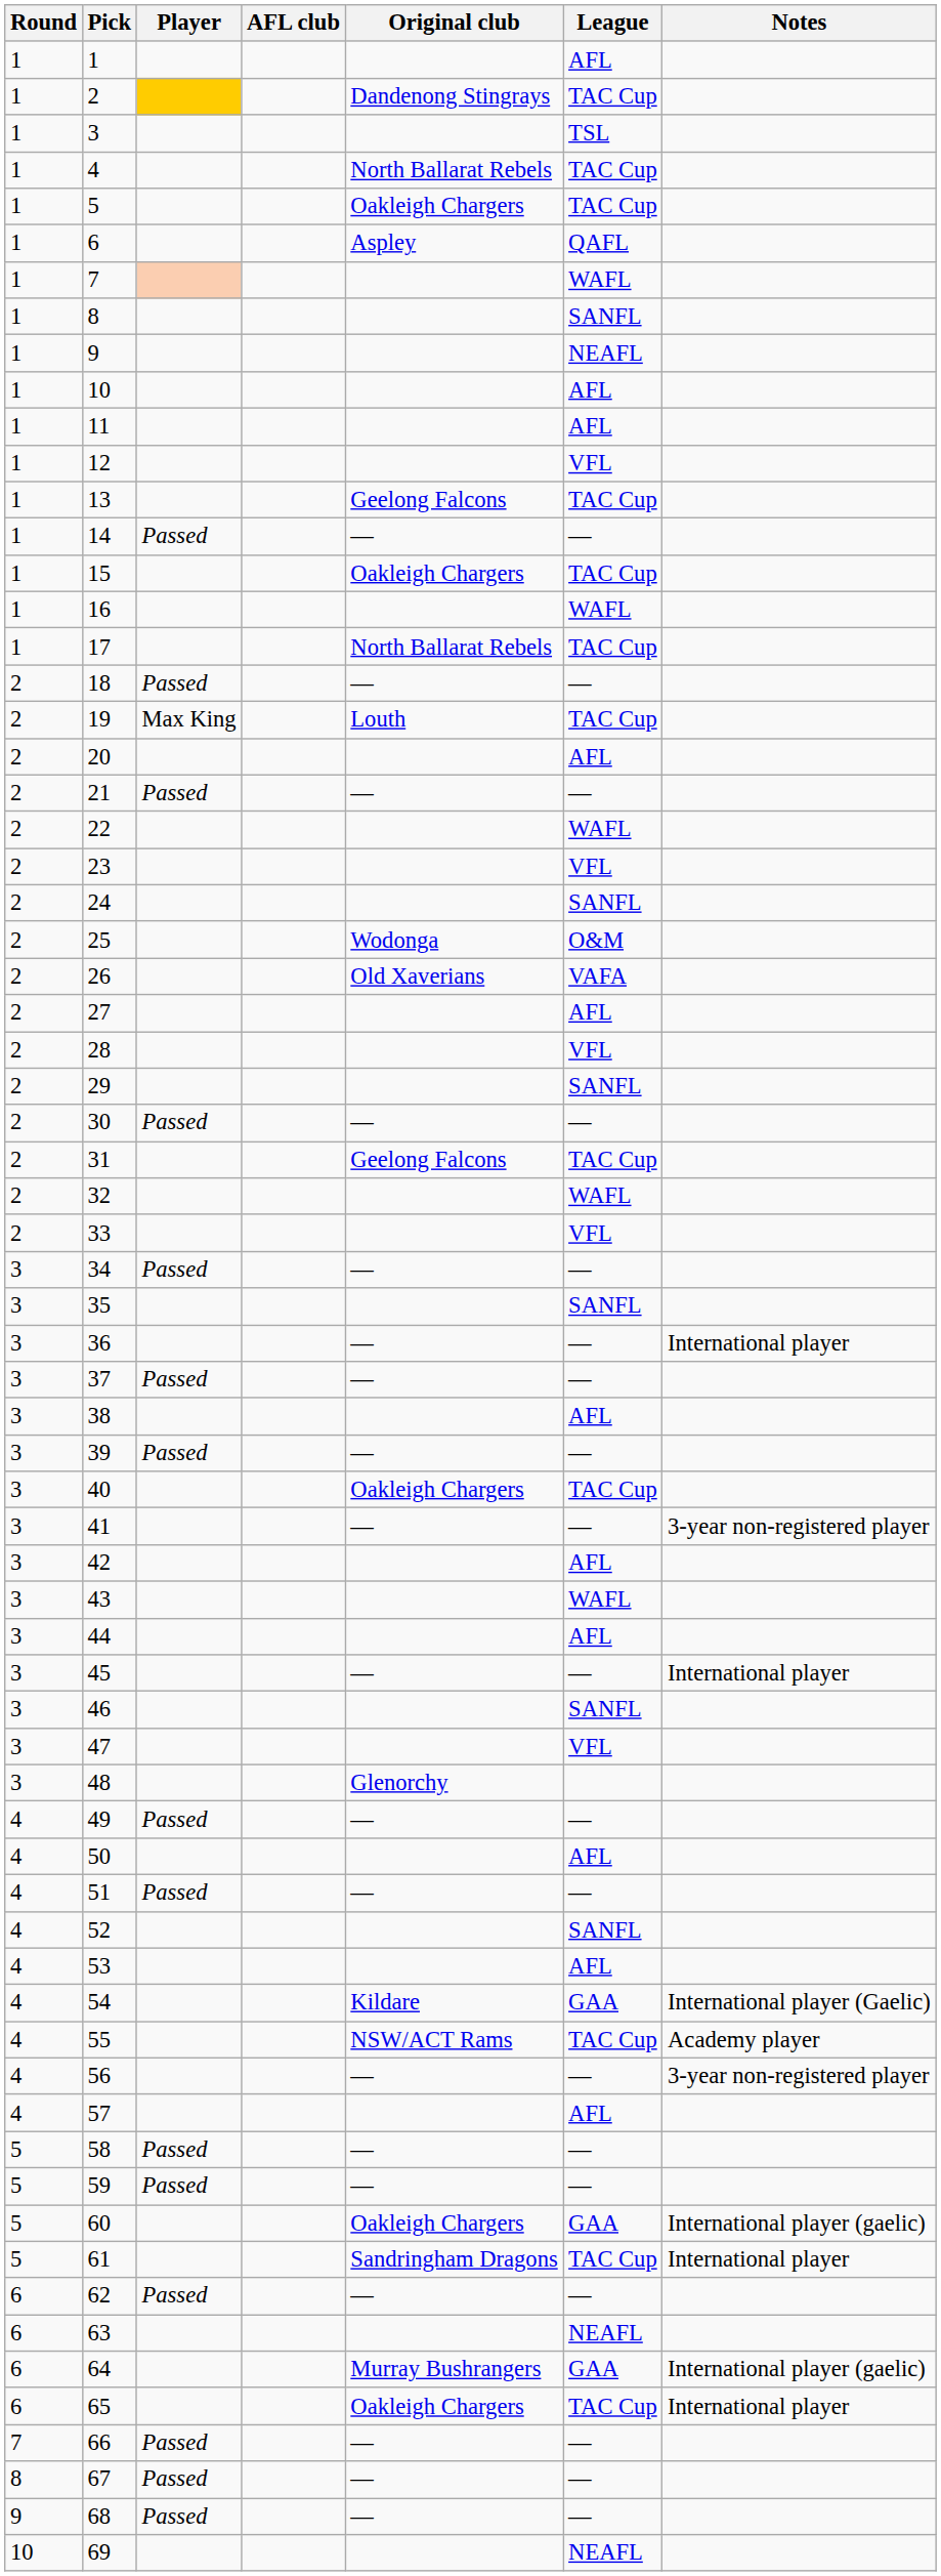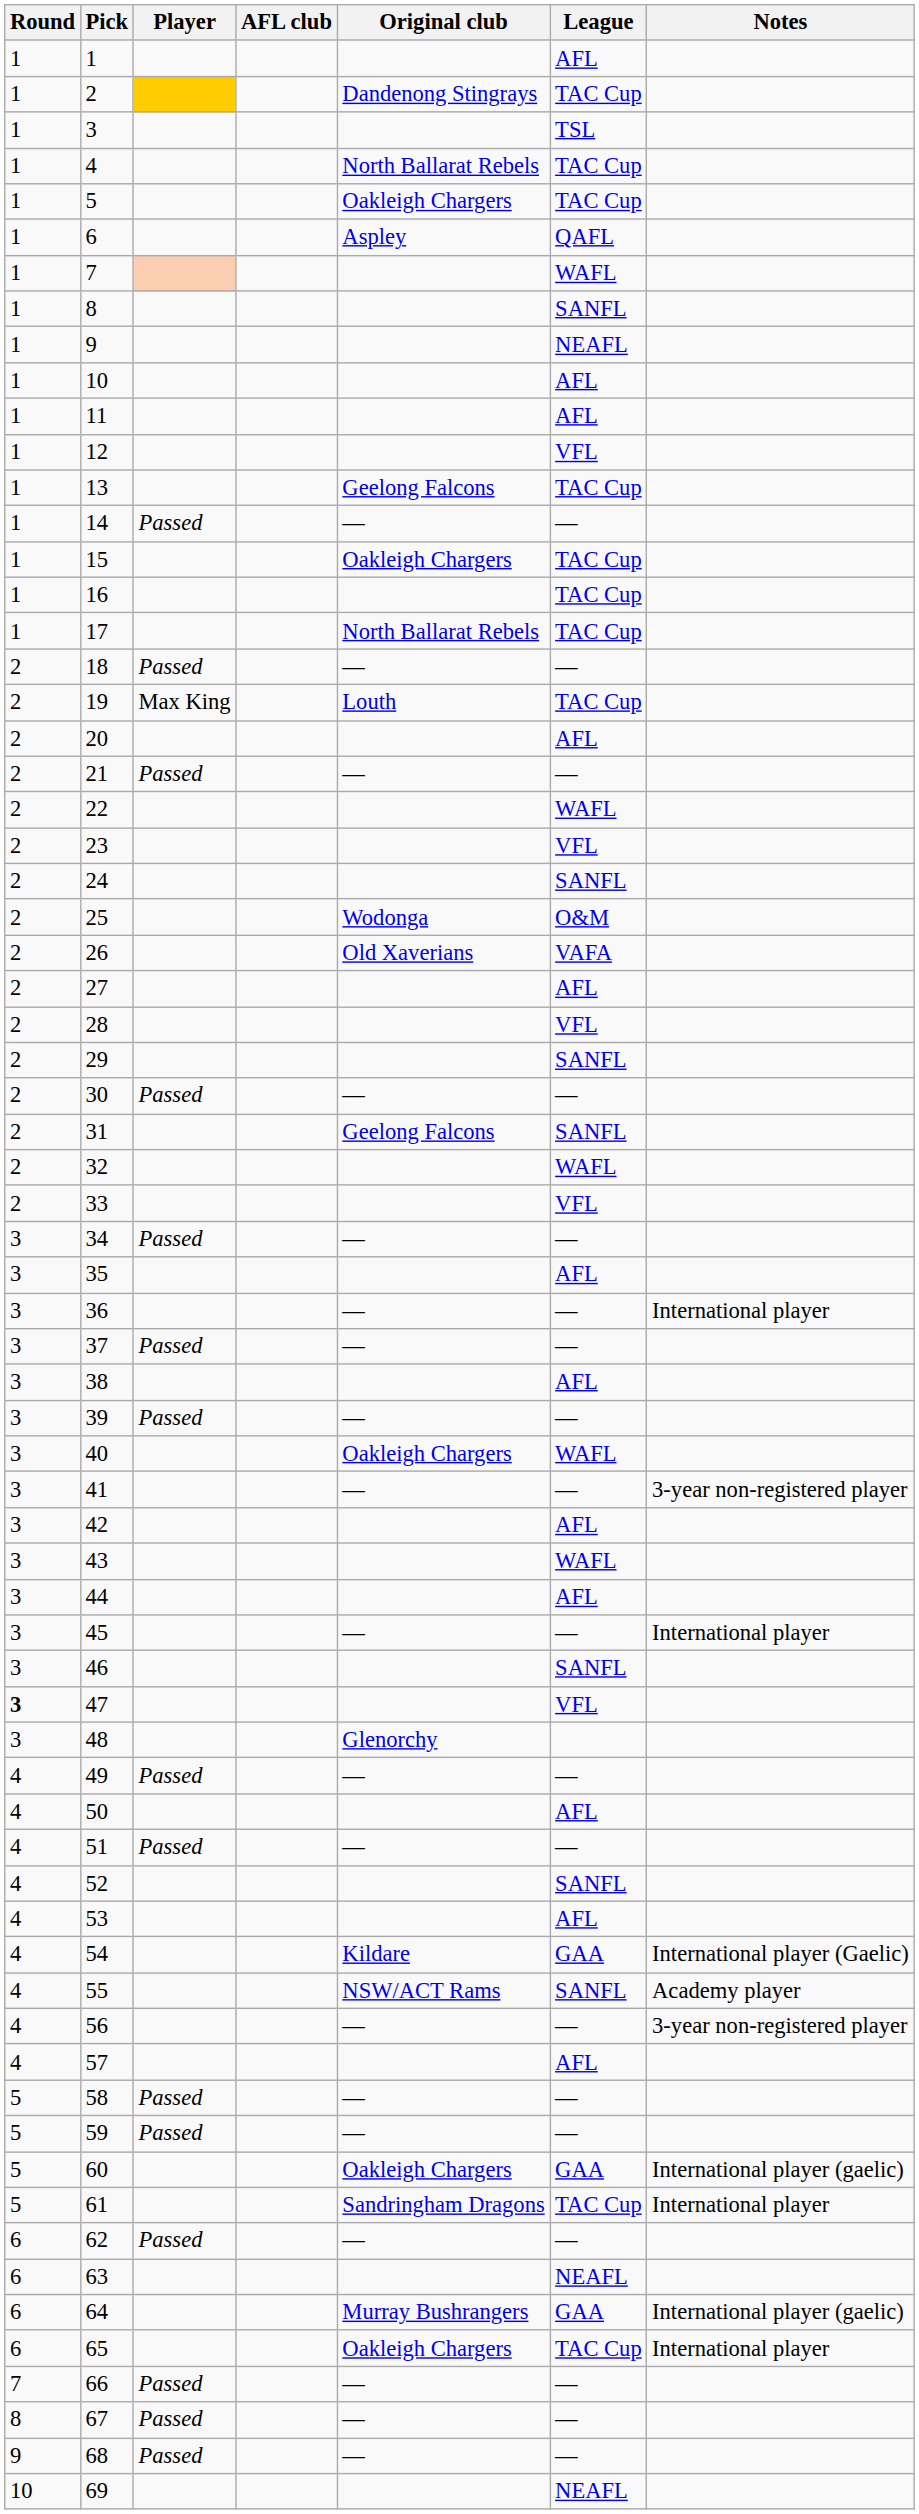16 | League: WAFL -> TAC Cup
31 | League: TAC Cup -> SANFL
35 | League: SANFL -> AFL
40 | League: TAC Cup -> WAFL
47 | Round: normal -> bold
55 | League: TAC Cup -> SANFL
